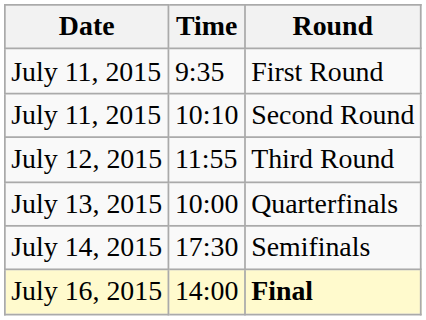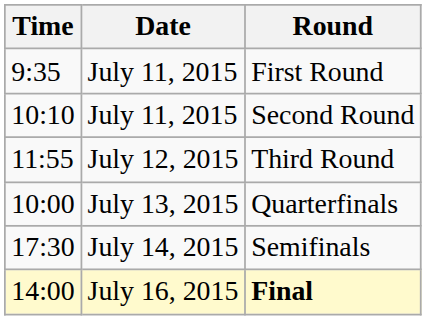columns swapped: Date <-> Time
